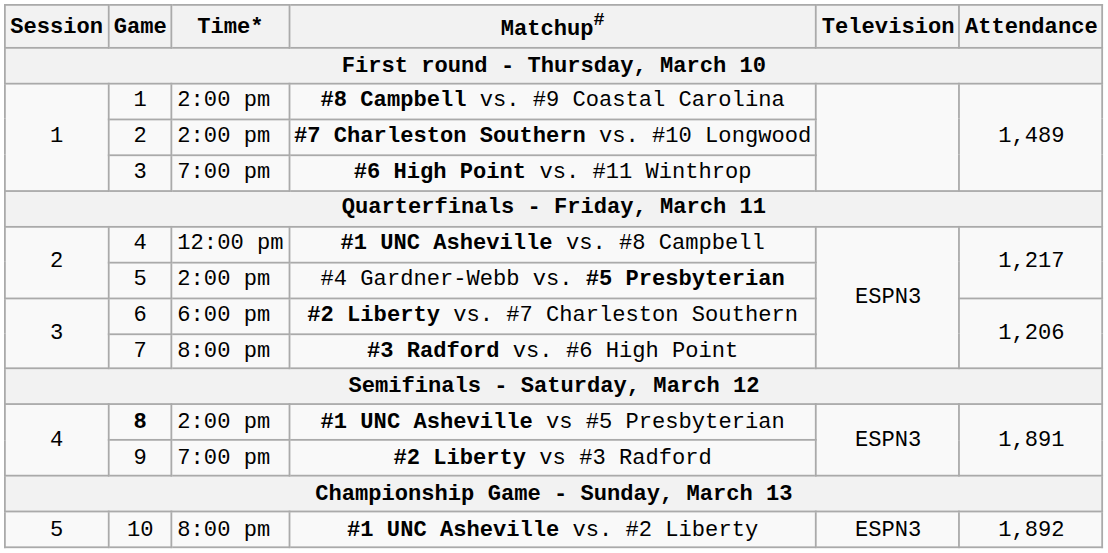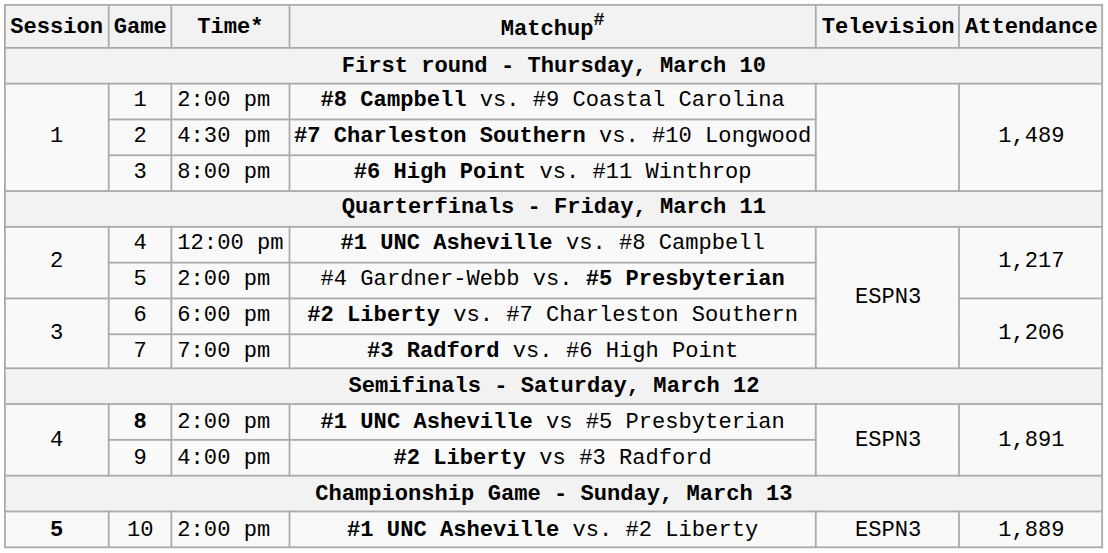#7 Charleston Southern vs. #10 Longwood | Time*: 2:00 pm -> 4:30 pm
#6 High Point vs. #11 Winthrop | Time*: 7:00 pm -> 8:00 pm
#3 Radford vs. #6 High Point | Time*: 8:00 pm -> 7:00 pm
#2 Liberty vs #3 Radford | Time*: 7:00 pm -> 4:00 pm
#1 UNC Asheville vs. #2 Liberty | Session: normal -> bold
#1 UNC Asheville vs. #2 Liberty | Time*: 8:00 pm -> 2:00 pm
#1 UNC Asheville vs. #2 Liberty | Attendance: 1,892 -> 1,889
